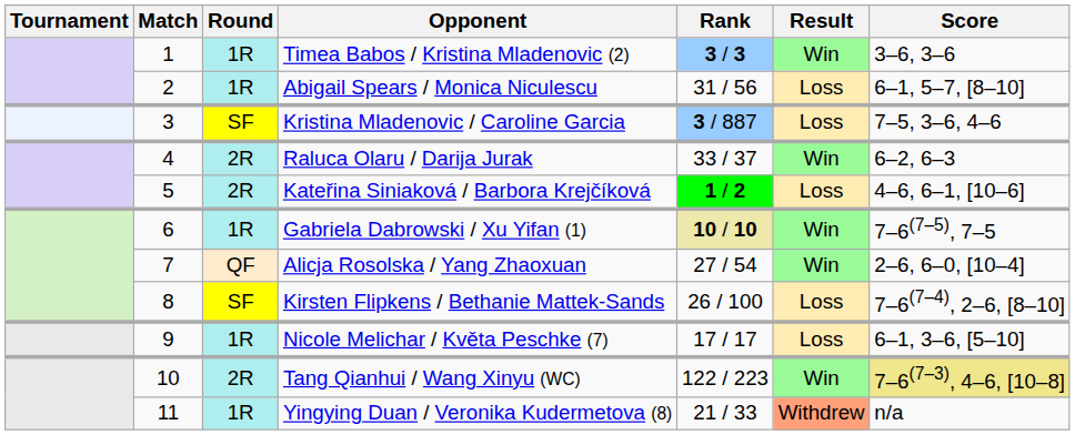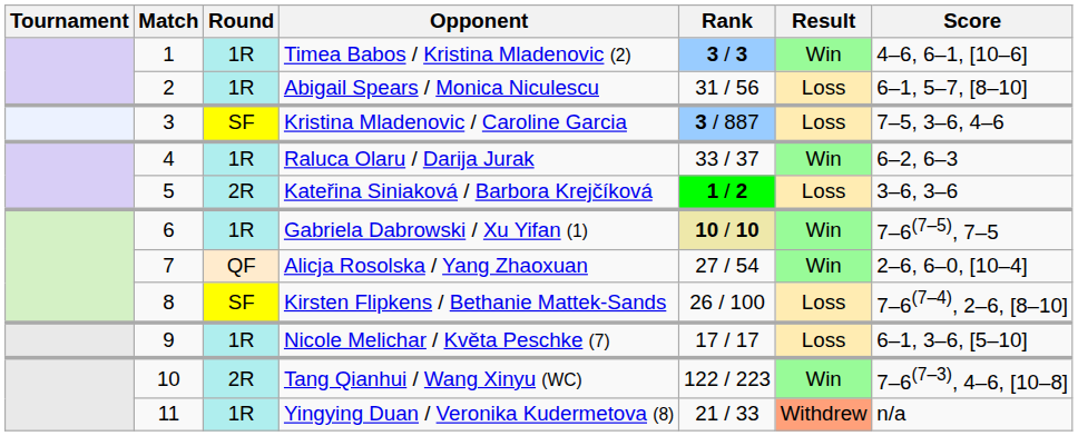Timea Babos / Kristina Mladenovic (2) | Score: 3–6, 3–6 -> 4–6, 6–1, [10–6]
Raluca Olaru / Darija Jurak | Round: 2R -> 1R
Kateřina Siniaková / Barbora Krejčíková | Score: 4–6, 6–1, [10–6] -> 3–6, 3–6
Tang Qianhui / Wang Xinyu (WC) | Score: khaki background -> no background
